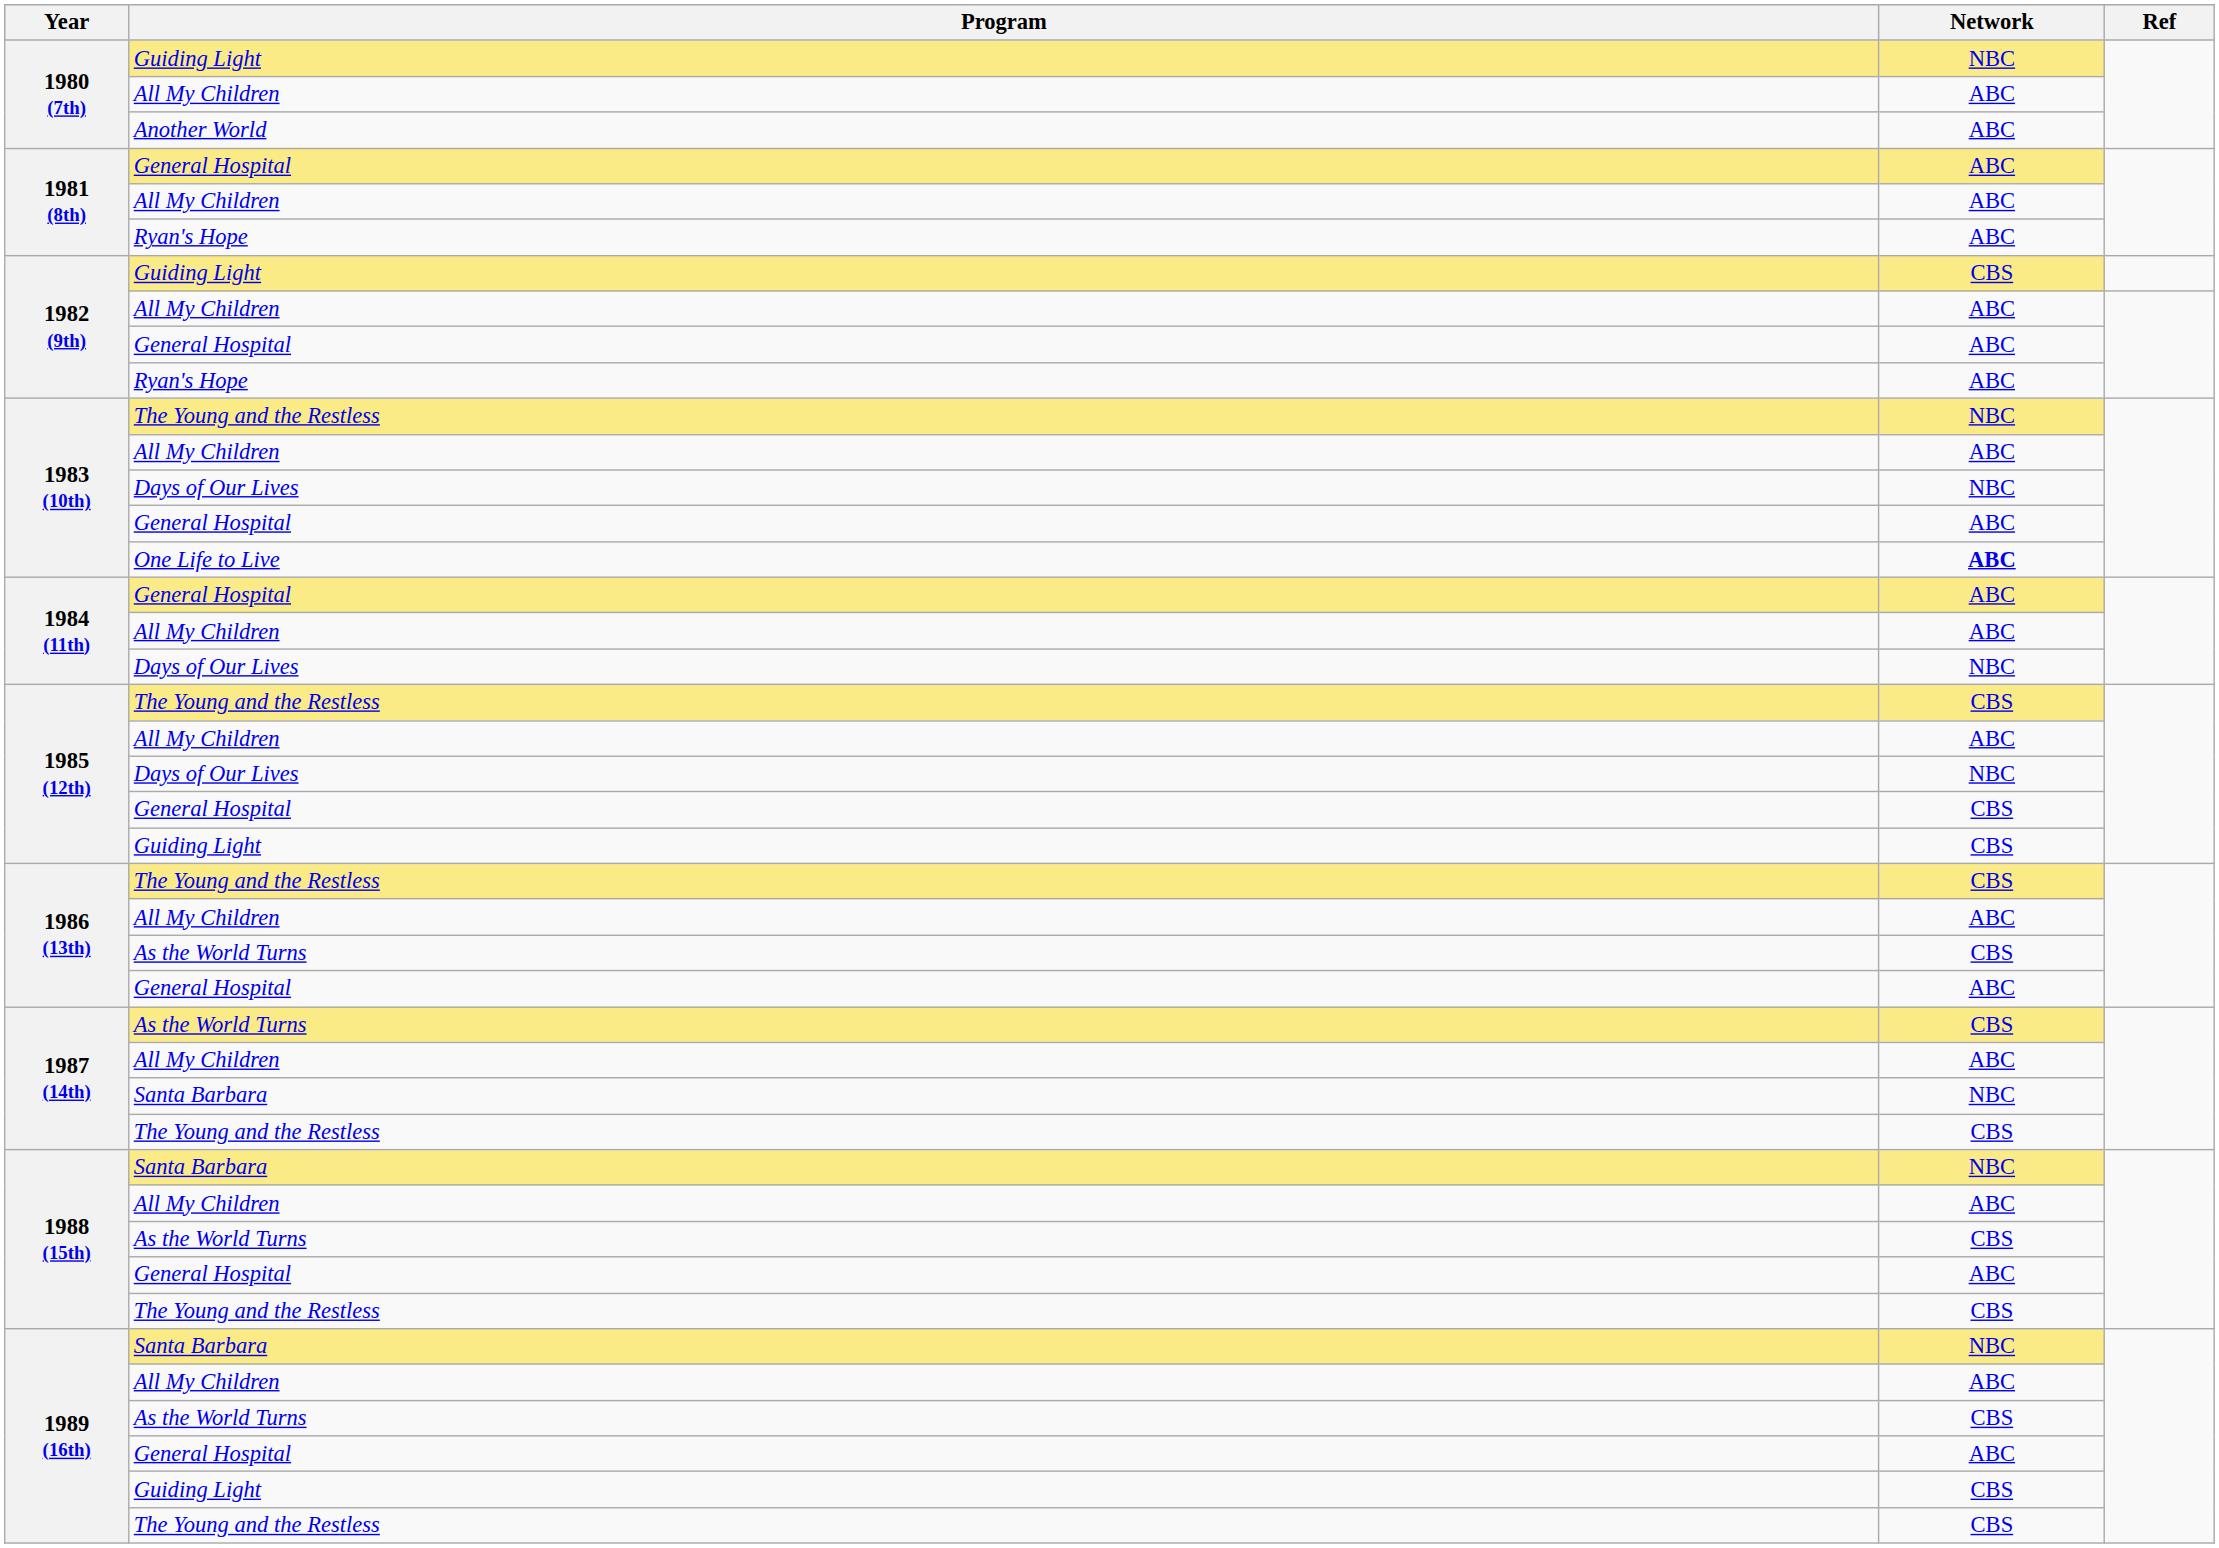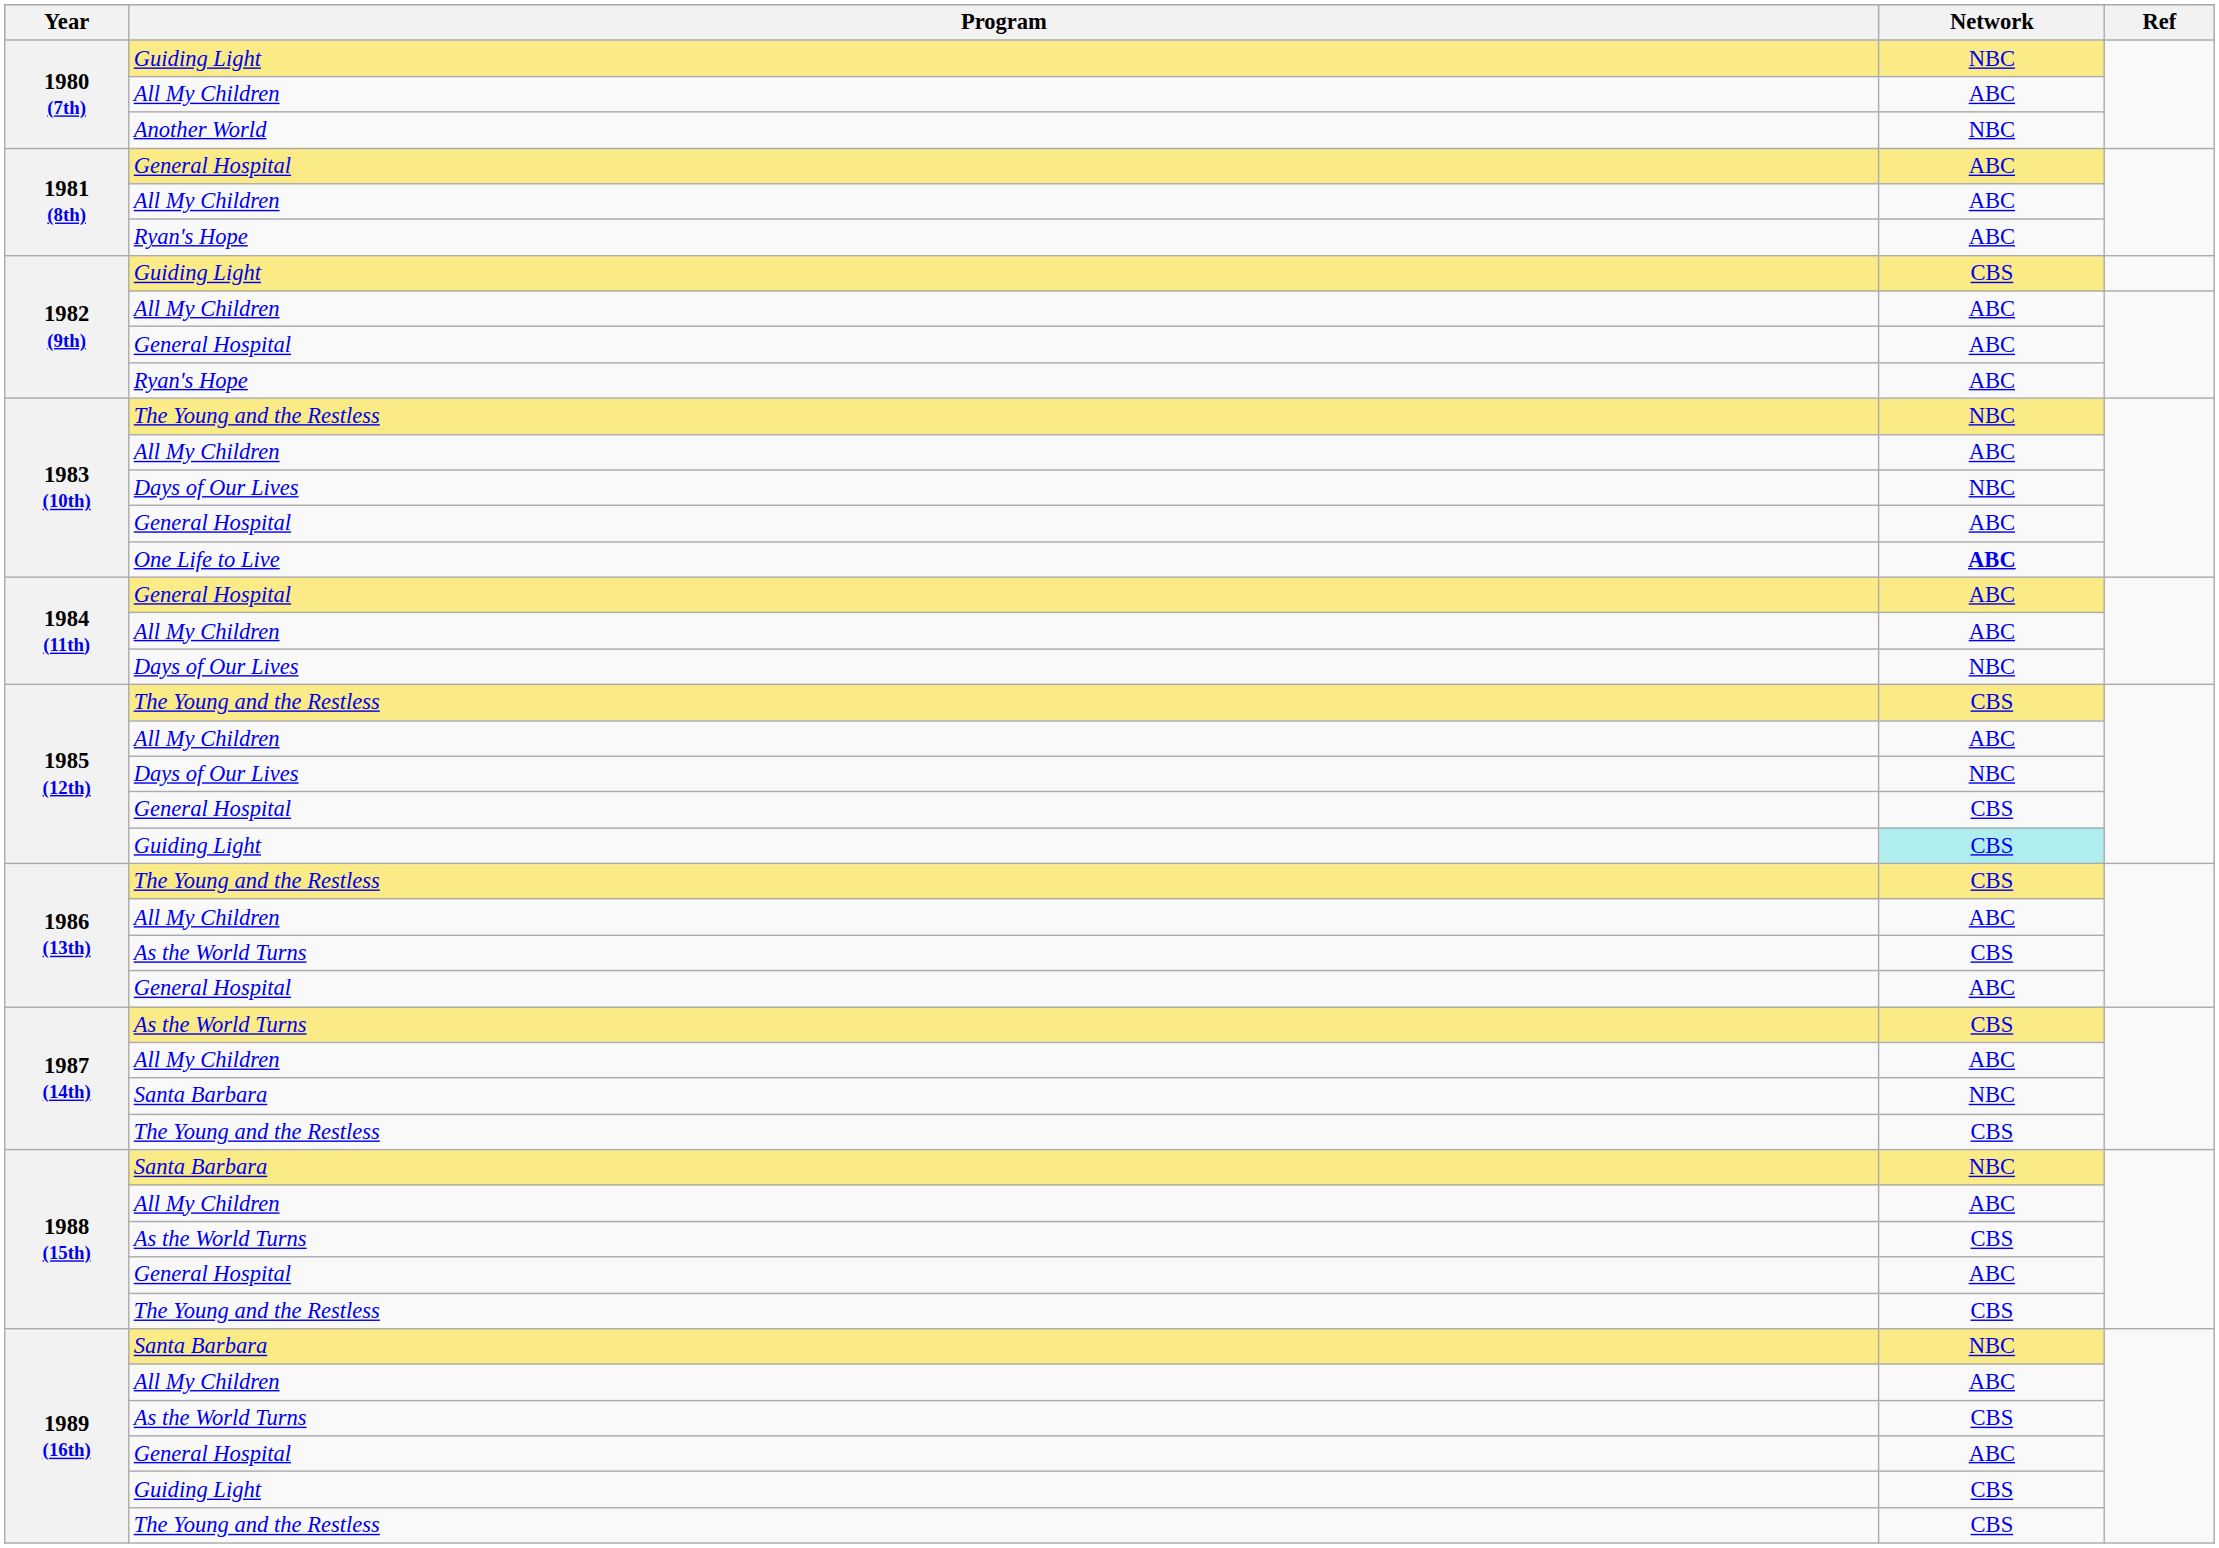1980 (7th) / Another World | Network: ABC -> NBC
1985 (12th) / Guiding Light | Network: no background -> paleturquoise background
